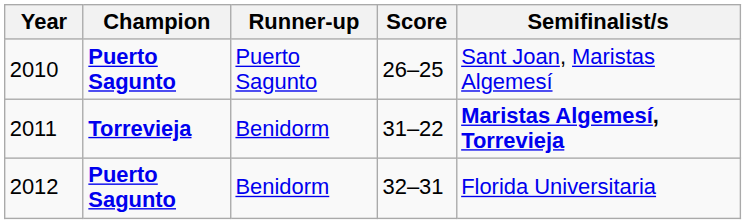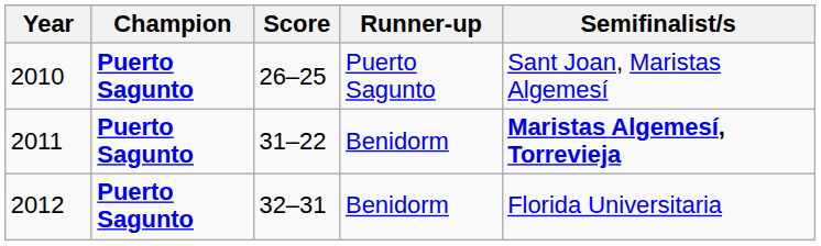columns swapped: Score <-> Runner-up
2011 | Champion: Torrevieja -> Puerto Sagunto
